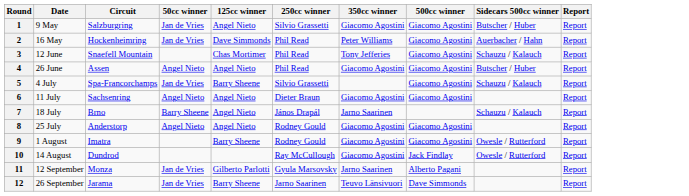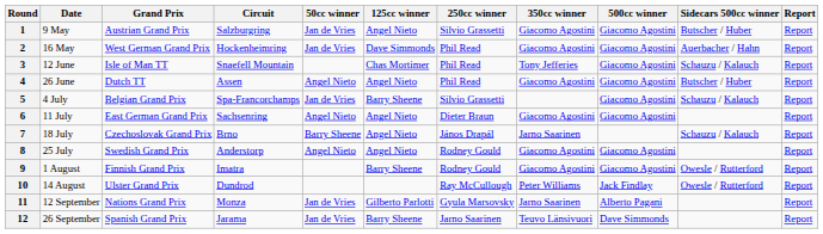+ column: Grand Prix | Austrian Grand Prix | West German Grand Prix | Isle of Man TT | Dutch TT | Belgian Grand Prix | East German Grand Prix | Czechoslovak Grand Prix | Swedish Grand Prix | Finnish Grand Prix | Ulster Grand Prix | Nations Grand Prix | Spanish Grand Prix
2 | 350cc winner: Peter Williams -> Giacomo Agostini
10 | 350cc winner: Giacomo Agostini -> Peter Williams
